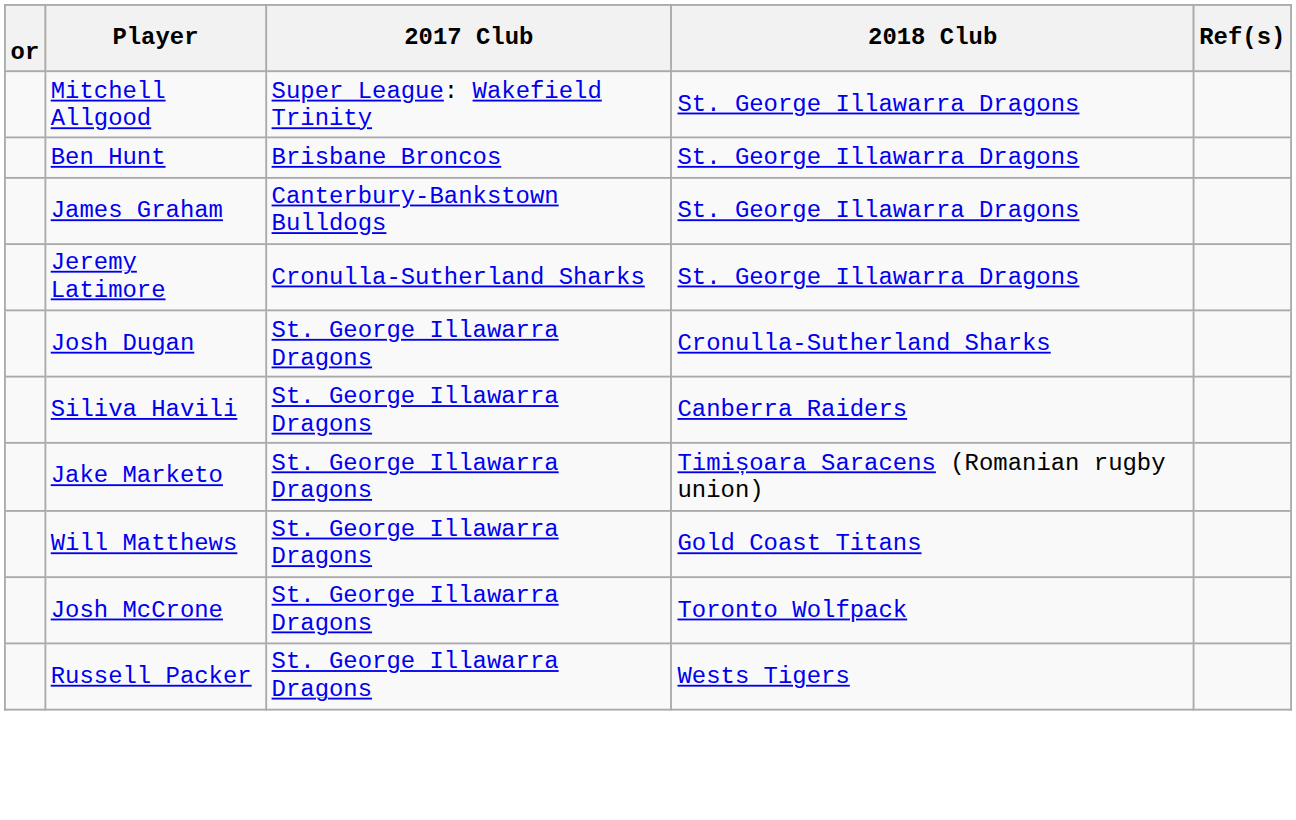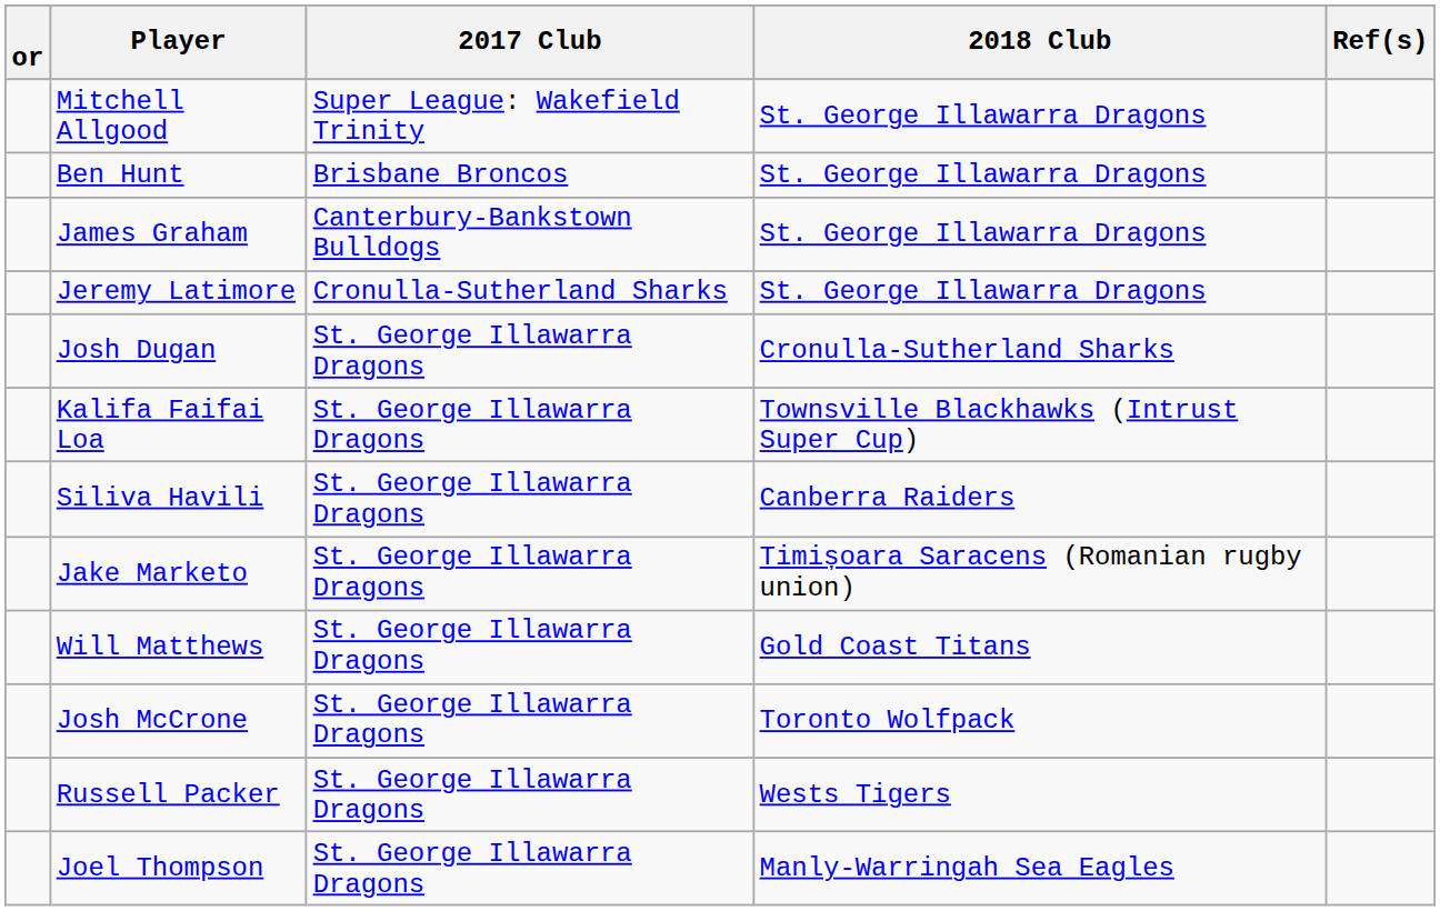+ row: Kalifa Faifai Loa | St. George Illawarra Dragons | Townsville Blackhawks (Intrust Super Cup)
+ row: Joel Thompson | St. George Illawarra Dragons | Manly-Warringah Sea Eagles
